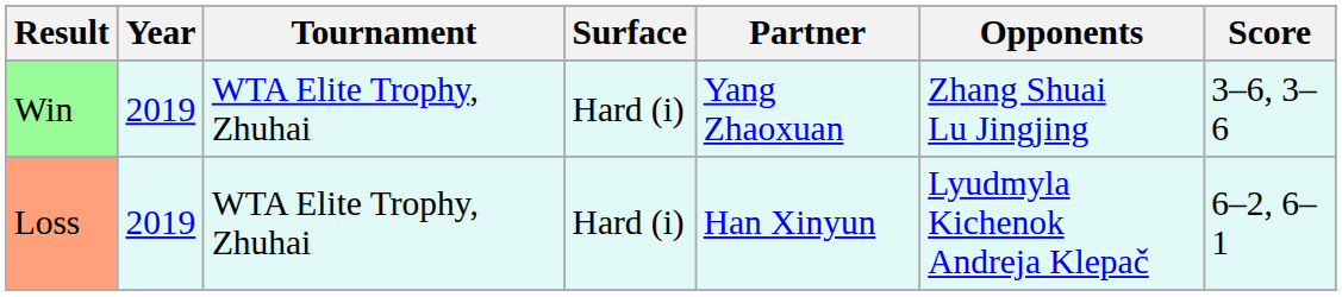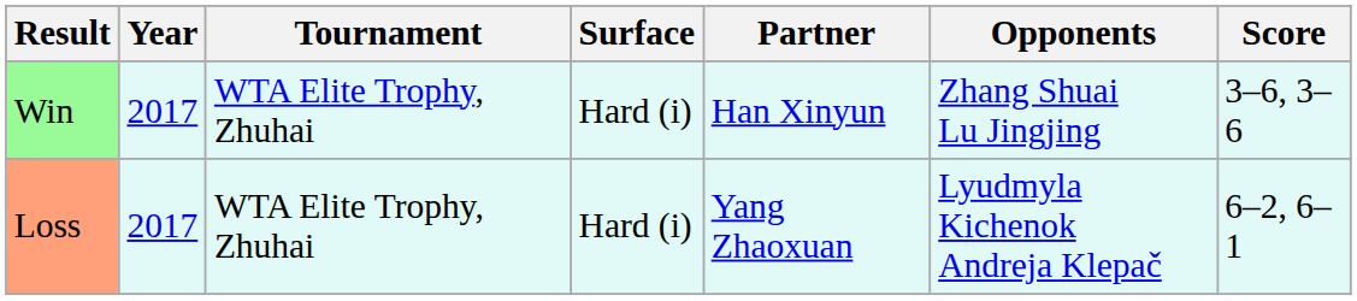Win | Year: 2019 -> 2017
Win | Partner: Yang Zhaoxuan -> Han Xinyun
Loss | Year: 2019 -> 2017
Loss | Partner: Han Xinyun -> Yang Zhaoxuan
